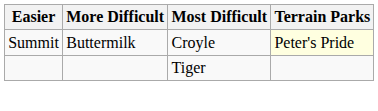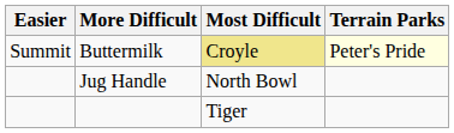Buttermilk | Most Difficult: no background -> khaki background
+ row: Jug Handle | North Bowl
